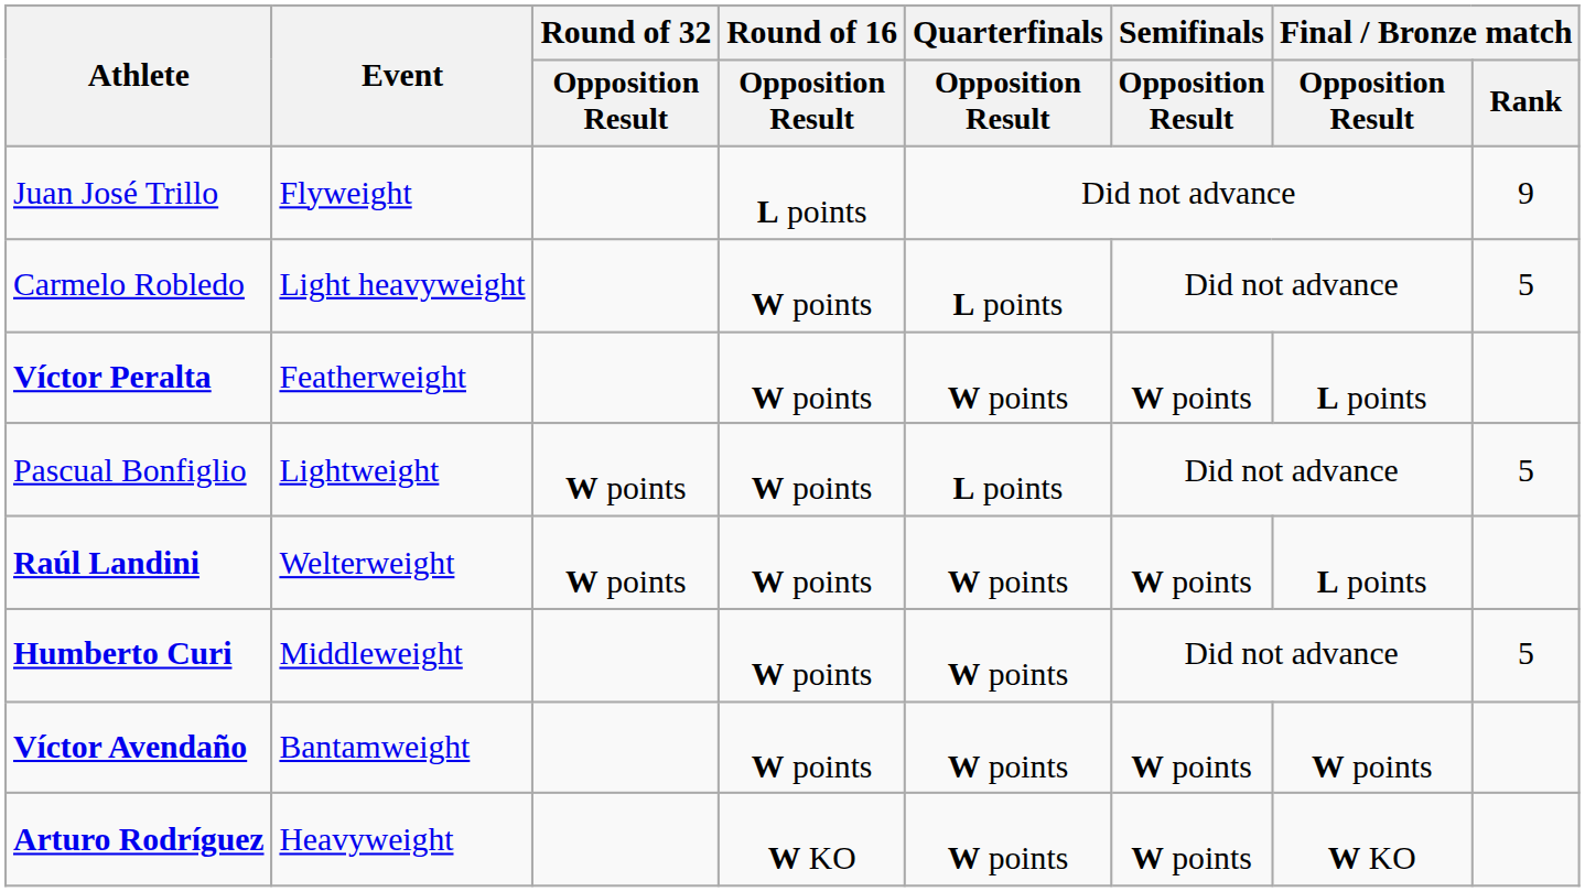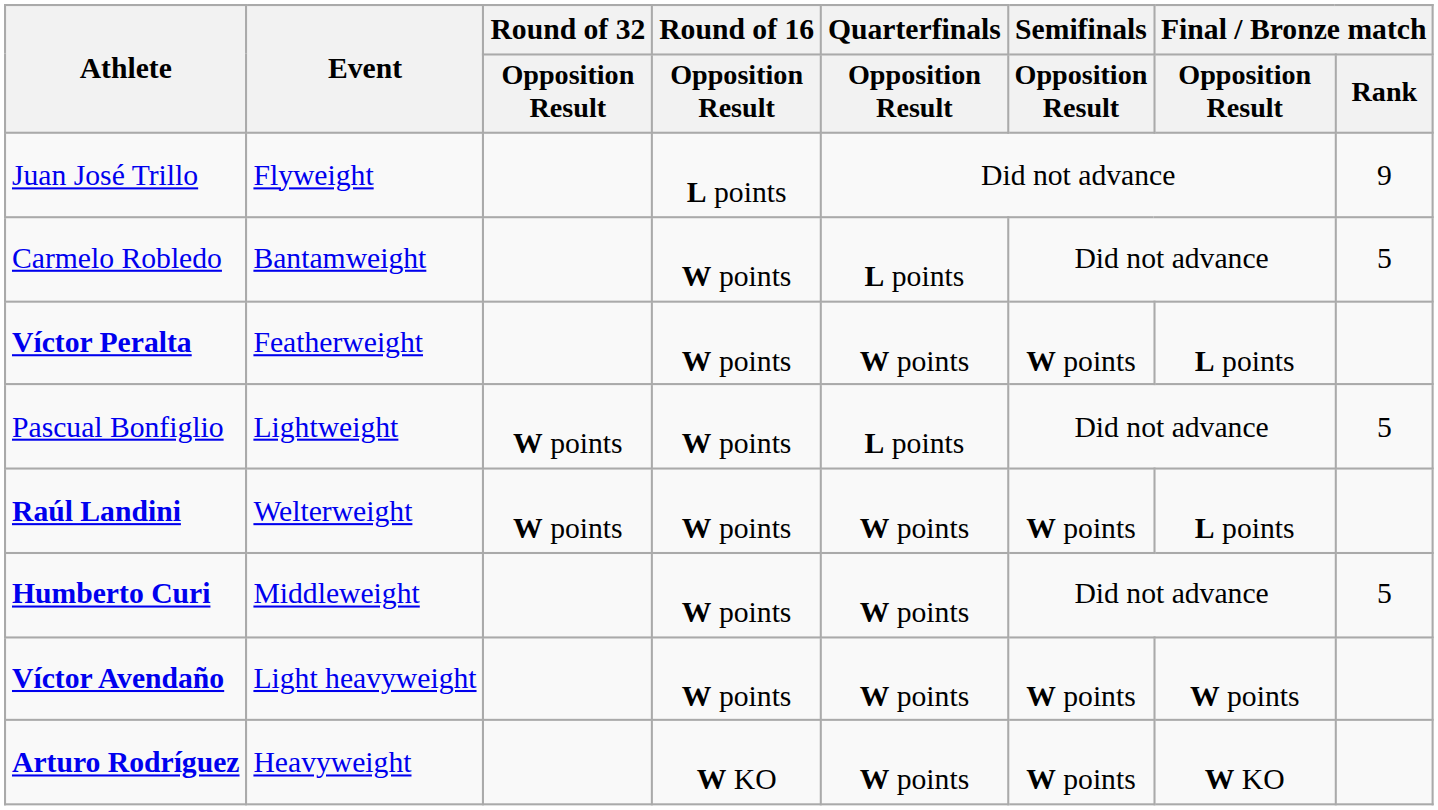Carmelo Robledo | Event: Light heavyweight -> Bantamweight
Víctor Avendaño | Event: Bantamweight -> Light heavyweight
